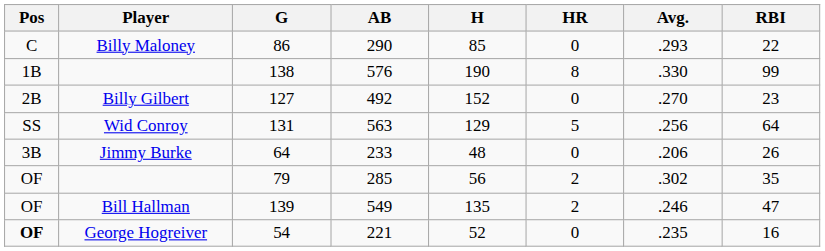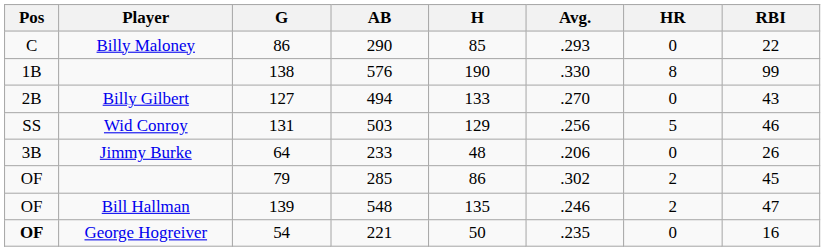columns swapped: Avg. <-> HR
127 | AB: 492 -> 494
127 | H: 152 -> 133
127 | RBI: 23 -> 43
131 | AB: 563 -> 503
131 | RBI: 64 -> 46
79 | H: 56 -> 86
79 | RBI: 35 -> 45
139 | AB: 549 -> 548
54 | H: 52 -> 50
